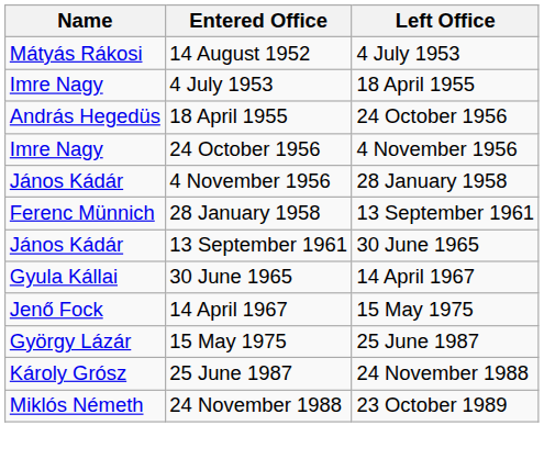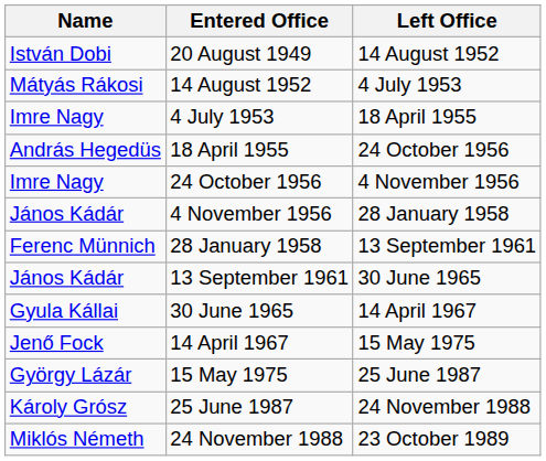+ row: István Dobi | 20 August 1949 | 14 August 1952
